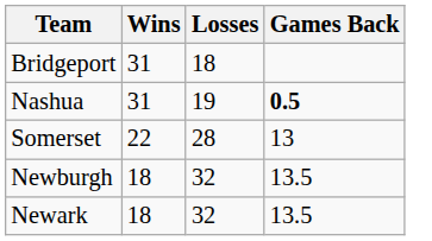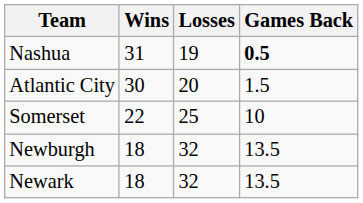- row: Bridgeport | 31 | 18
+ row: Atlantic City | 30 | 20 | 1.5
Somerset | Losses: 28 -> 25
Somerset | Games Back: 13 -> 10
